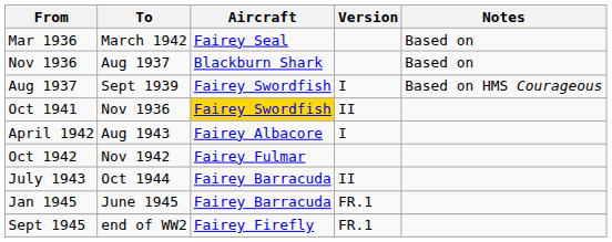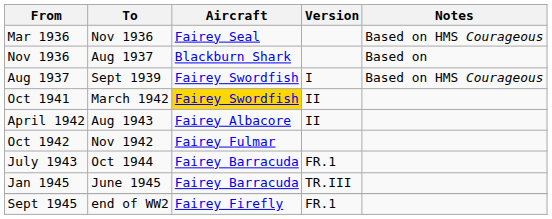Mar 1936 | To: March 1942 -> Nov 1936
Mar 1936 | Notes: Based on -> Based on HMS Courageous
Oct 1941 | To: Nov 1936 -> March 1942
April 1942 | Version: I -> II
July 1943 | Version: II -> FR.1
Jan 1945 | Version: FR.1 -> TR.III
